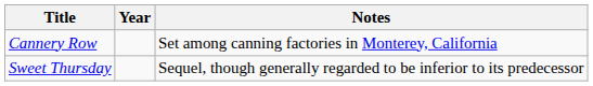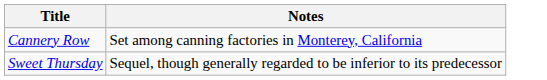- column: Year
